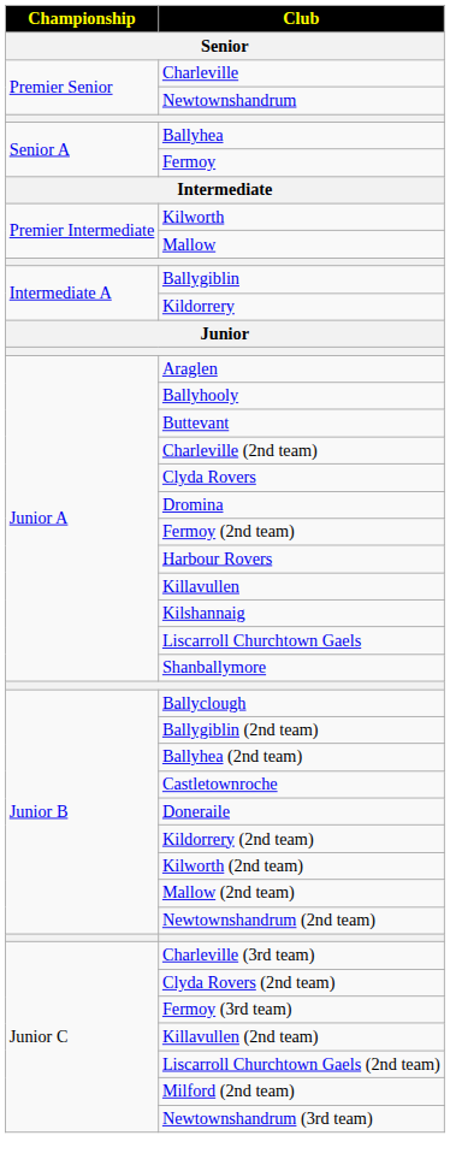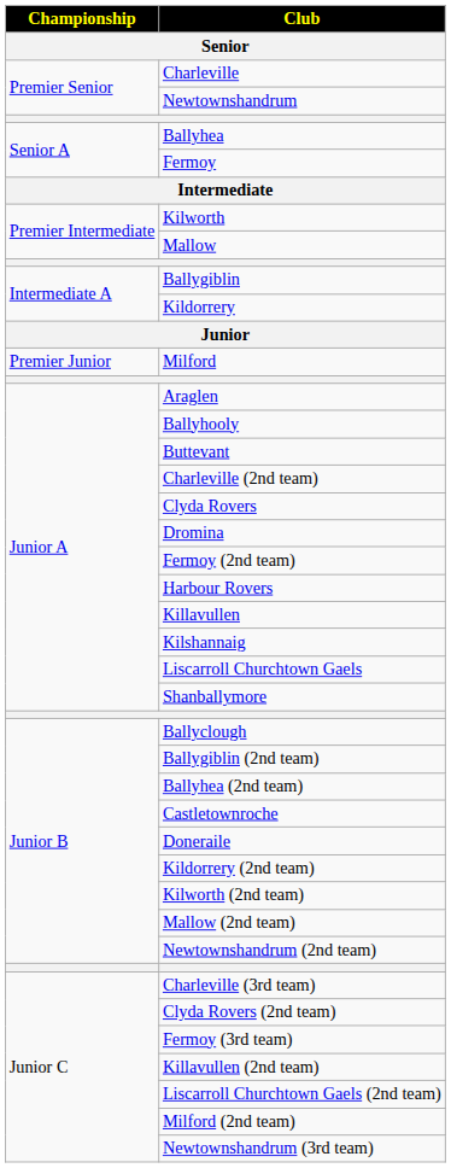+ row: Premier Junior | Milford
